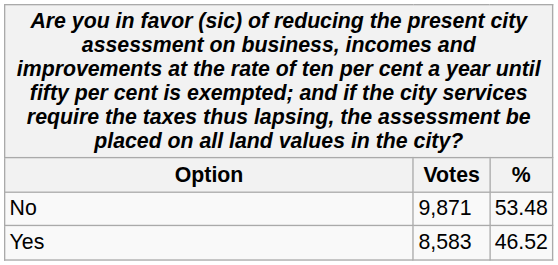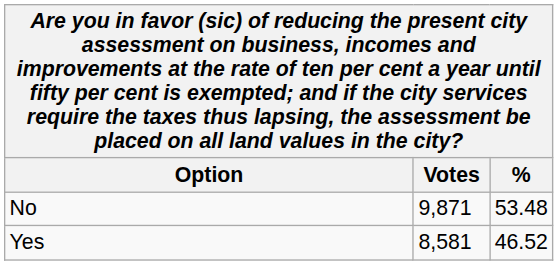Yes | Votes: 8,583 -> 8,581
